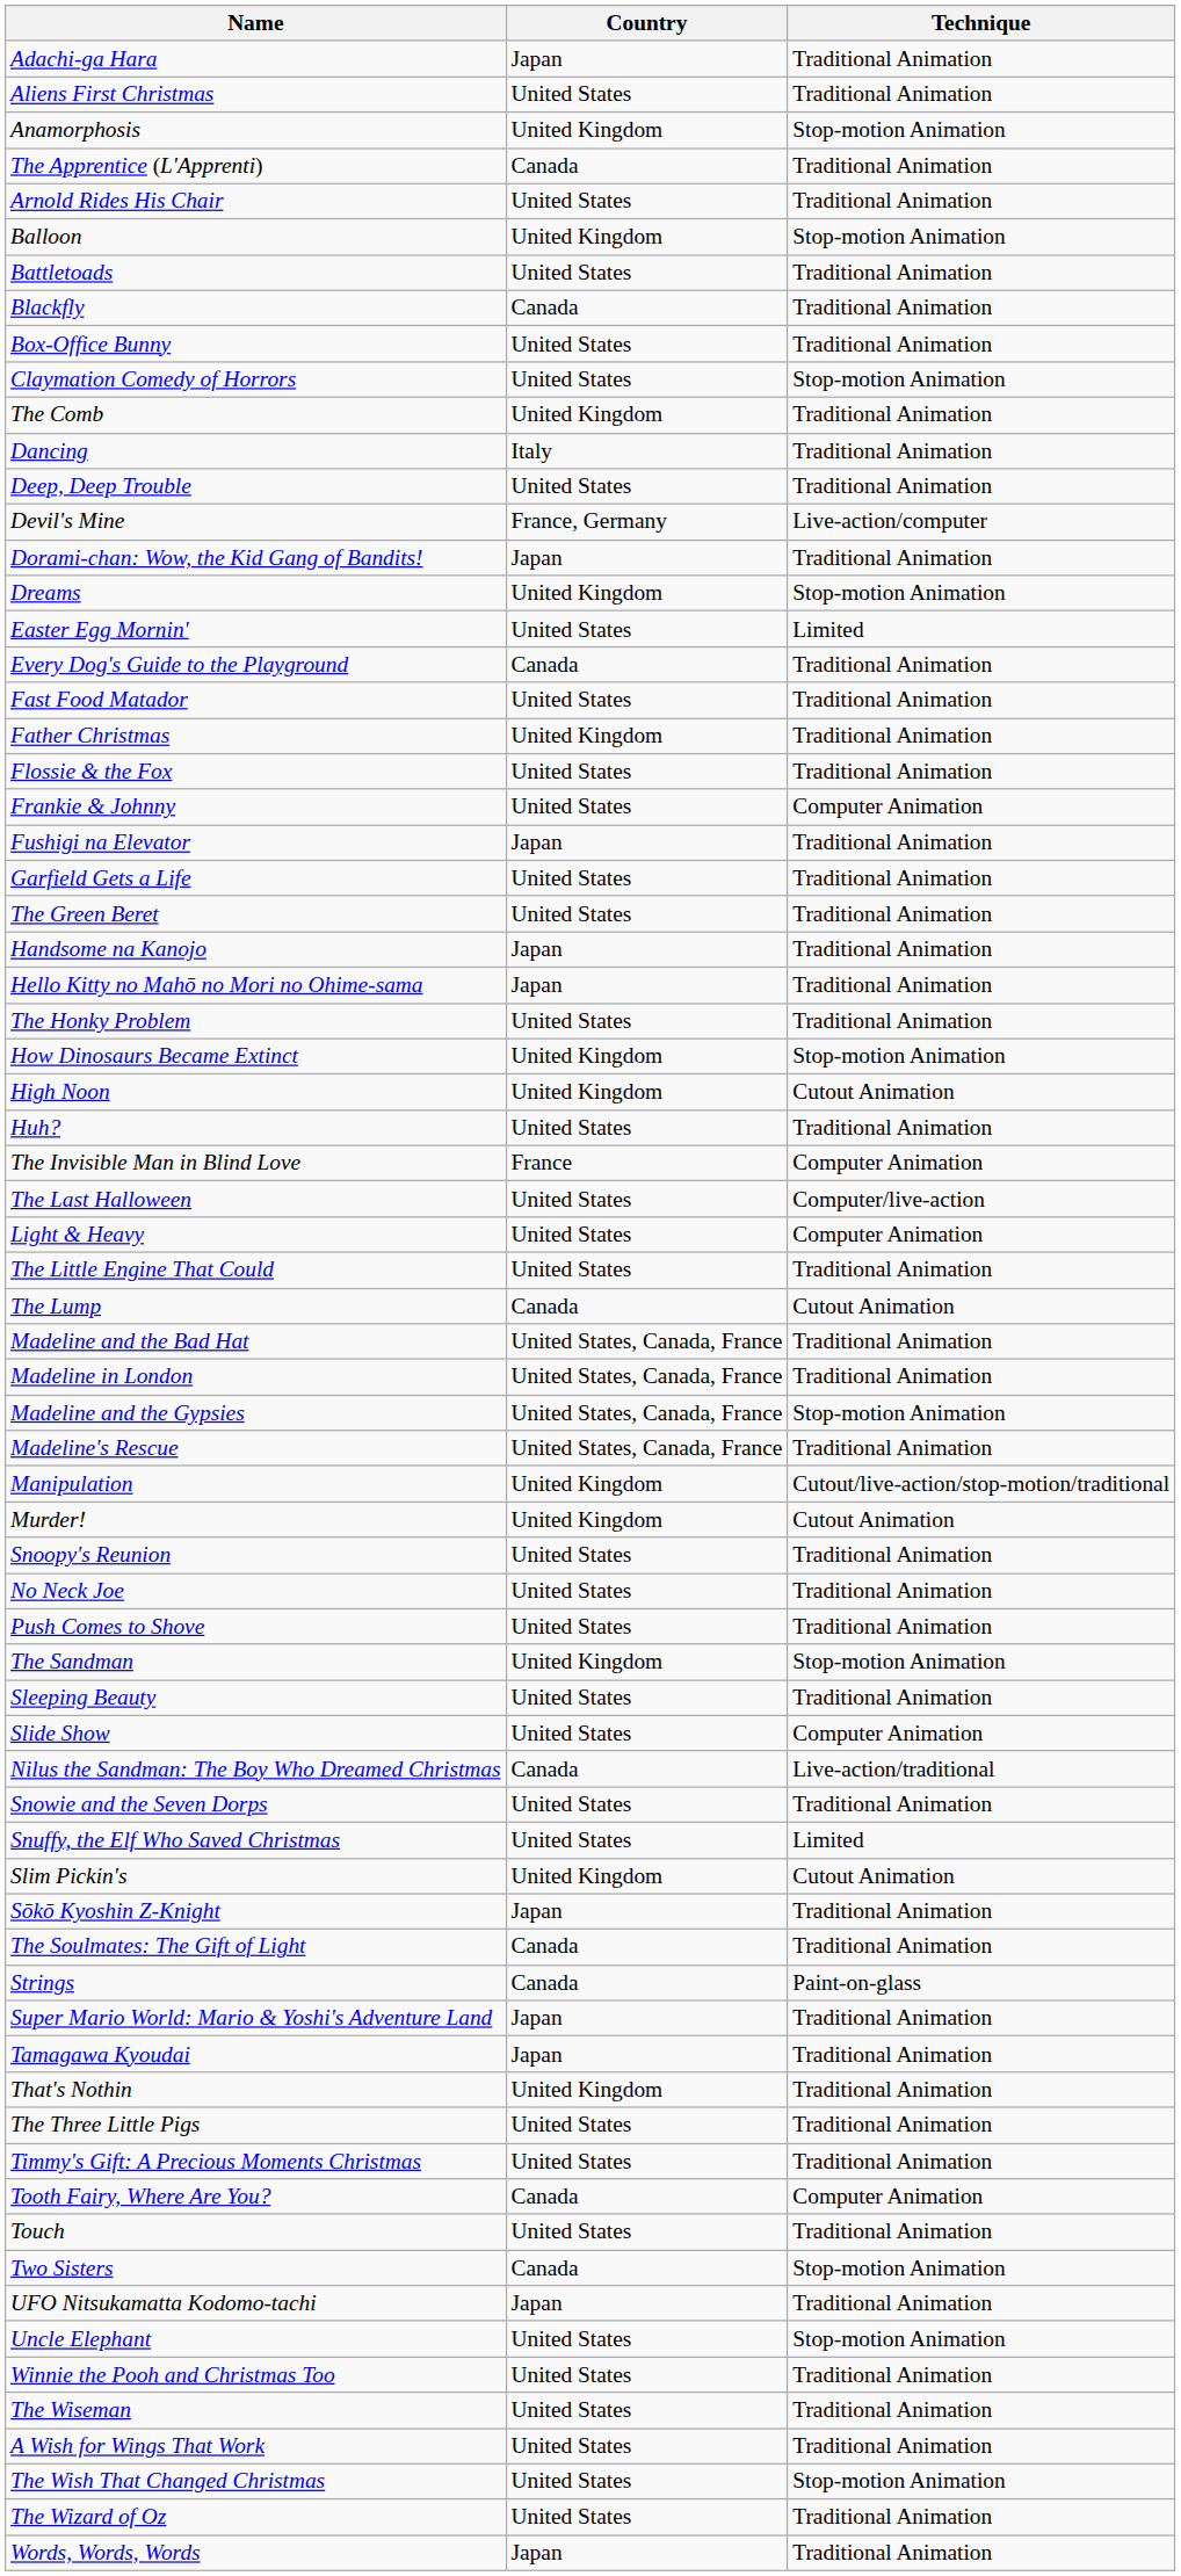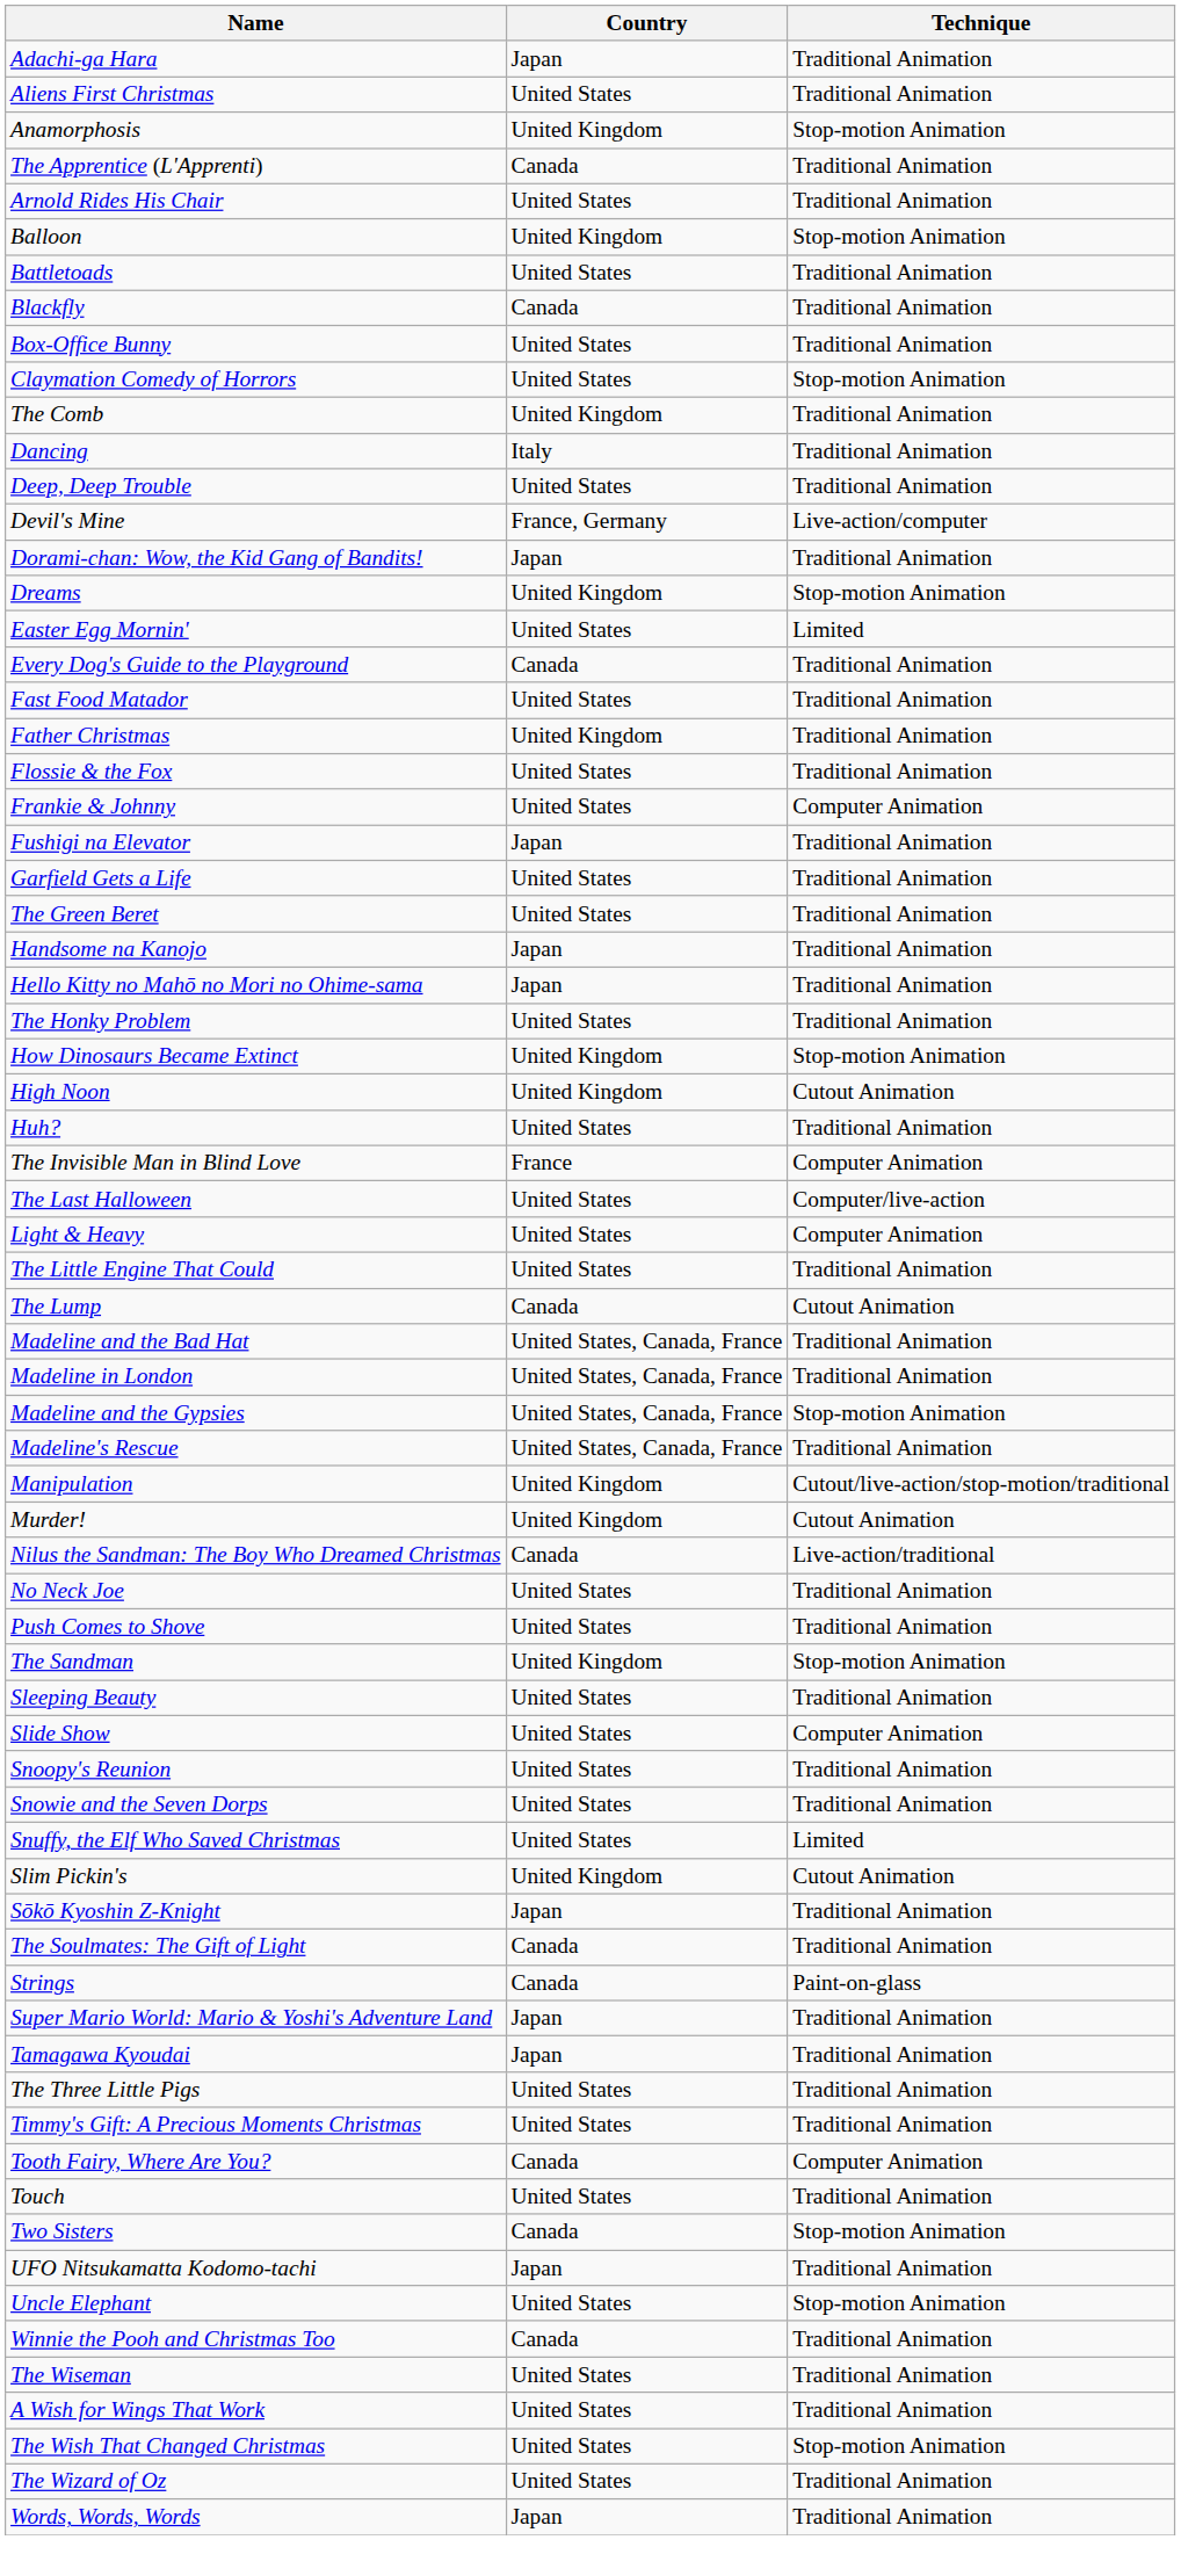rows swapped: Nilus the Sandman: The Boy Who Dreamed Christmas <-> Snoopy's Reunion
- row: That's Nothin | United Kingdom | Traditional Animation
Winnie the Pooh and Christmas Too | Country: United States -> Canada
